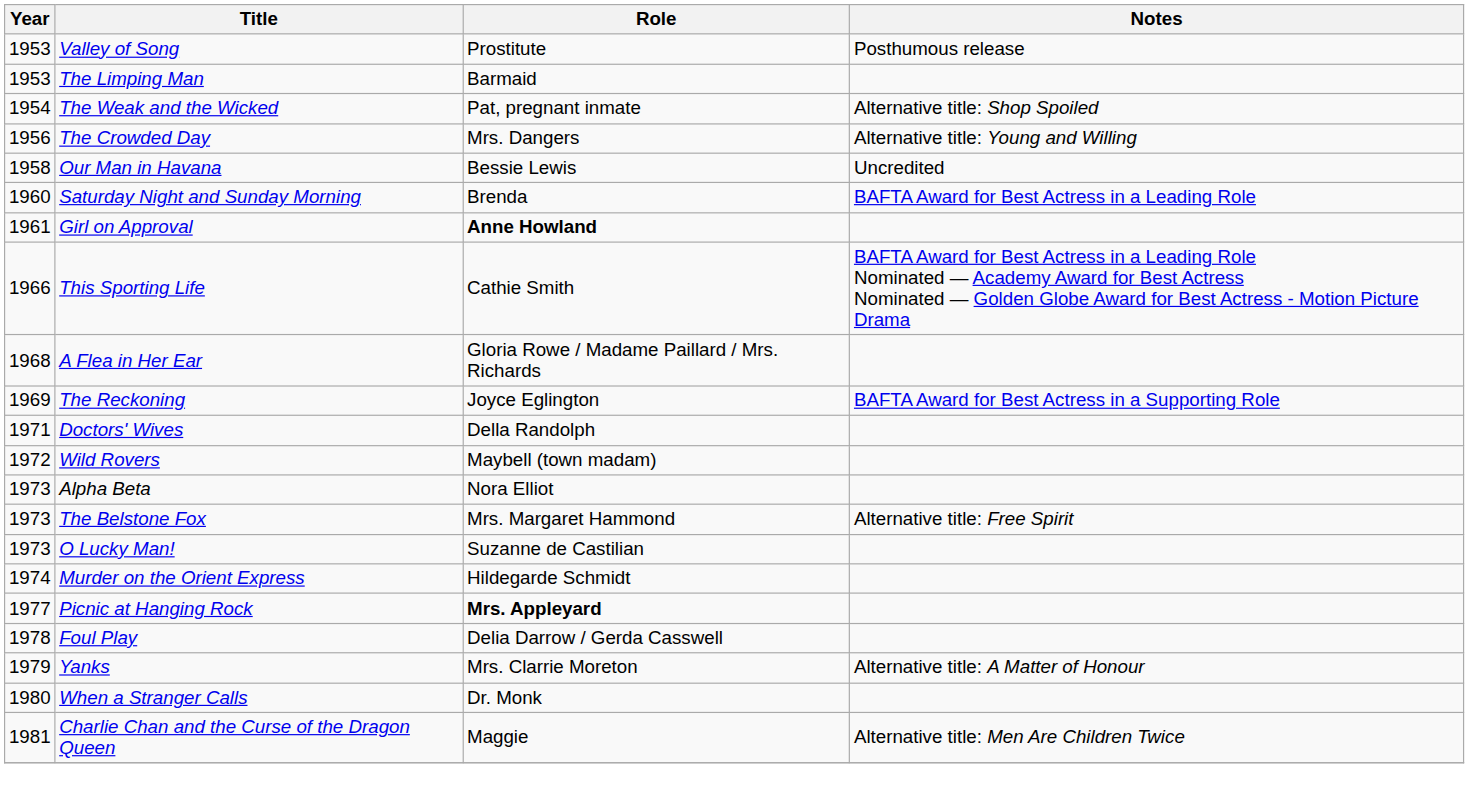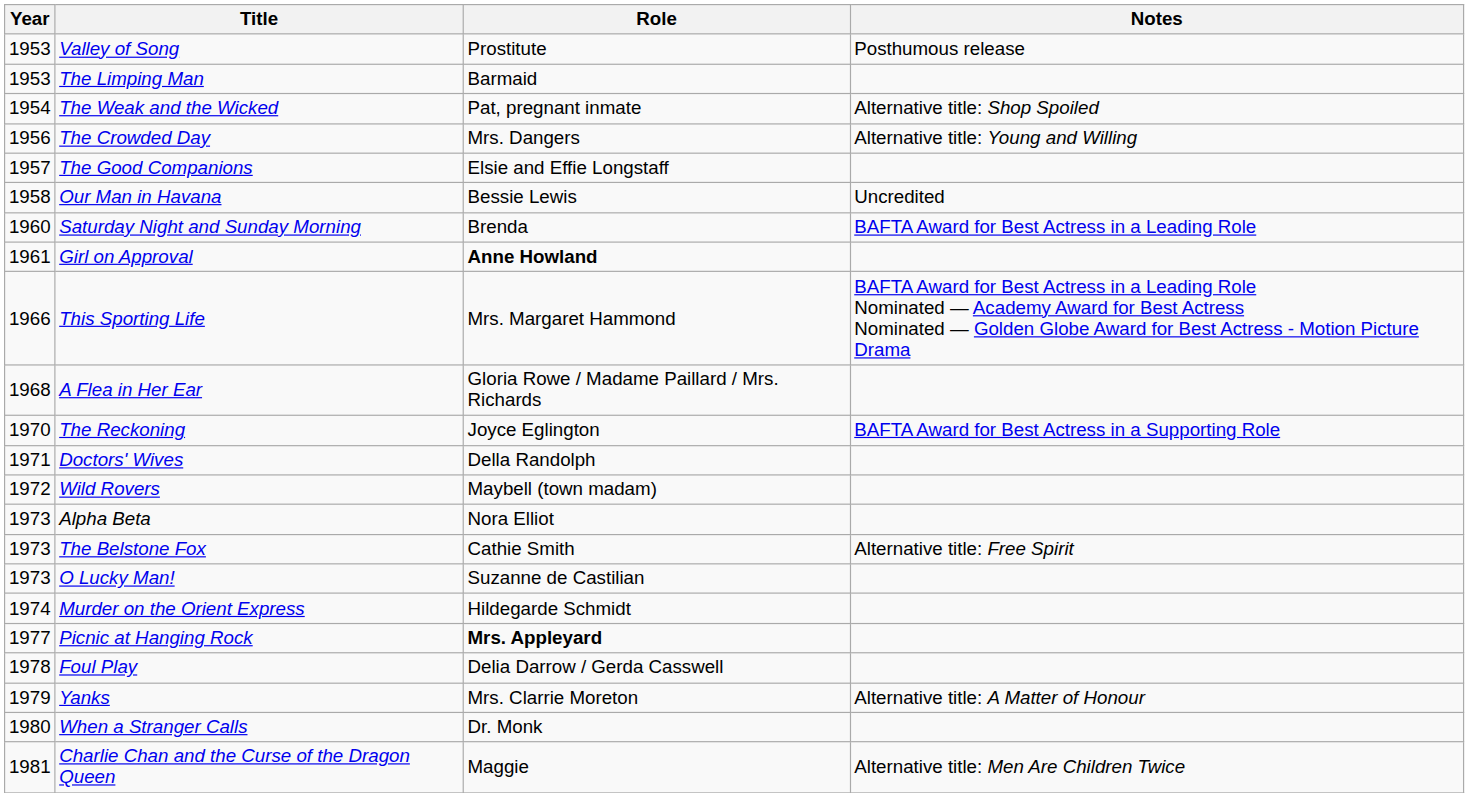+ row: 1957 | The Good Companions | Elsie and Effie Longstaff
This Sporting Life | Role: Cathie Smith -> Mrs. Margaret Hammond
The Reckoning | Year: 1969 -> 1970
The Belstone Fox | Role: Mrs. Margaret Hammond -> Cathie Smith
